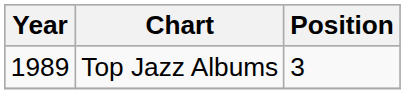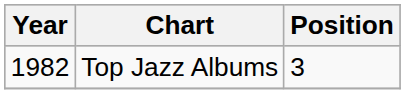Top Jazz Albums | Year: 1989 -> 1982
